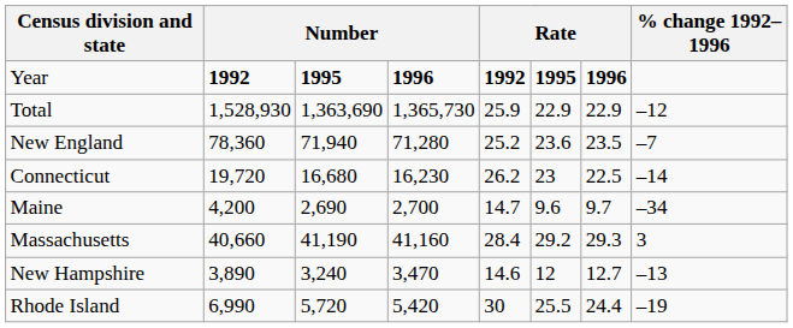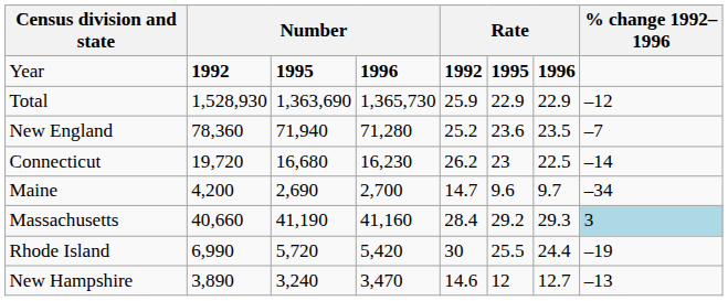Massachusetts | % change 1992–1996: no background -> lightblue background
rows swapped: New Hampshire <-> Rhode Island
